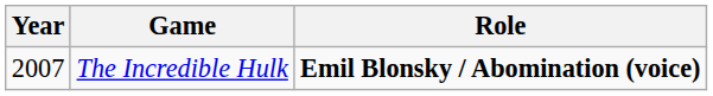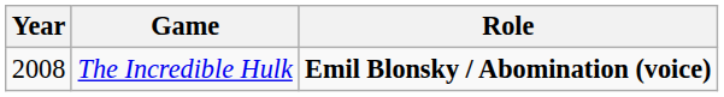The Incredible Hulk | Year: 2007 -> 2008
